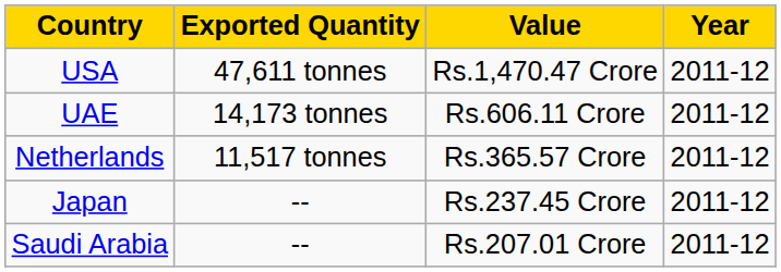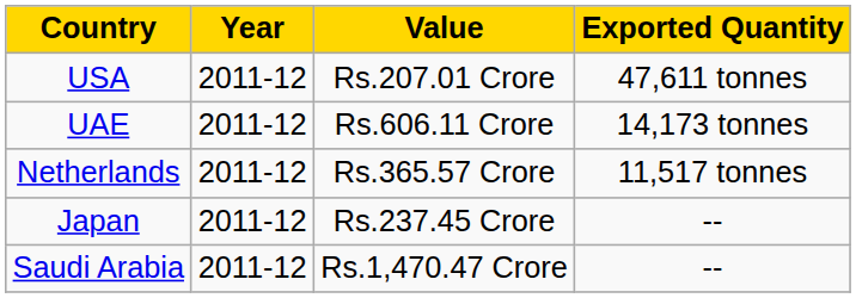columns swapped: Exported Quantity <-> Year
USA | Value: Rs.1,470.47 Crore -> Rs.207.01 Crore
Saudi Arabia | Value: Rs.207.01 Crore -> Rs.1,470.47 Crore
